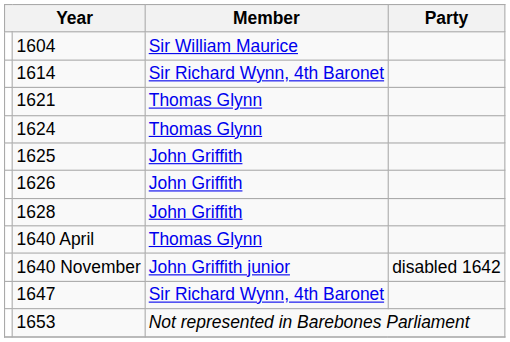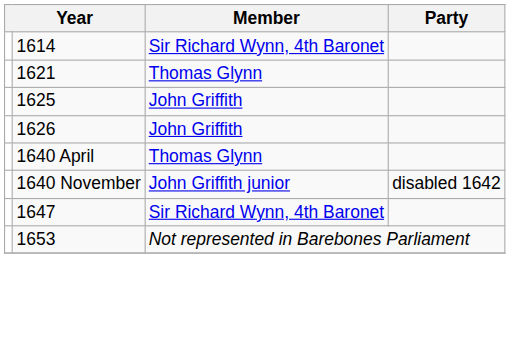- row: 1604 | Sir William Maurice
- row: 1624 | Thomas Glynn
- row: 1628 | John Griffith
